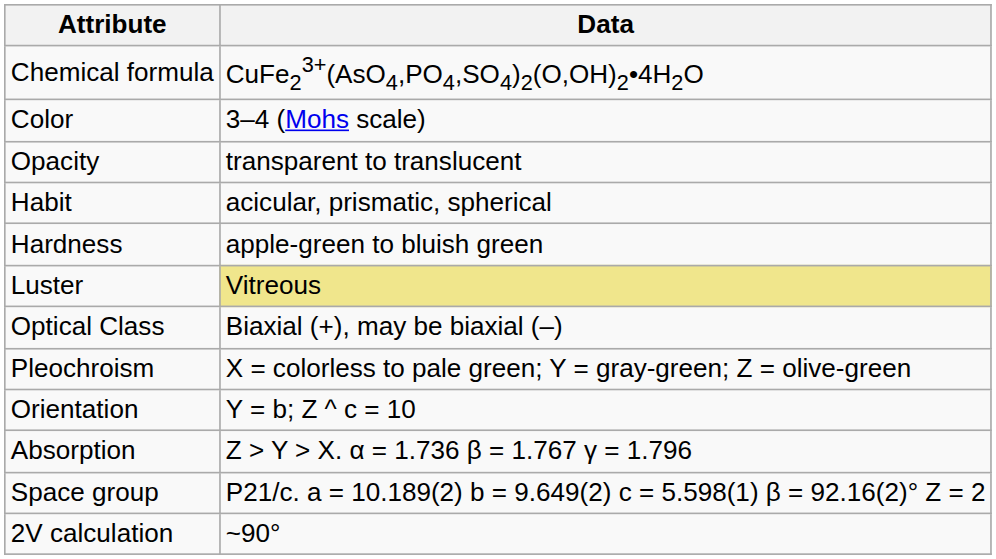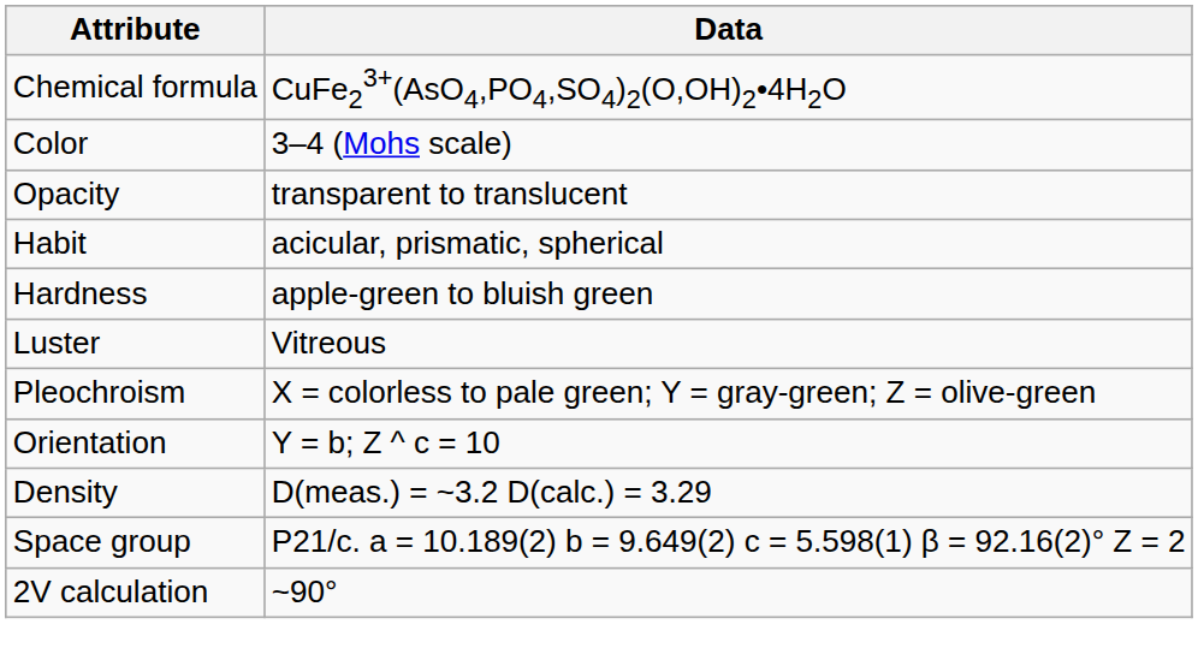Luster | Data: khaki background -> no background
- row: Optical Class | Biaxial (+), may be biaxial (–)
- row: Absorption | Z > Y > X. α = 1.736 β = 1.767 γ = 1.796
+ row: Density | D(meas.) = ~3.2 D(calc.) = 3.29
